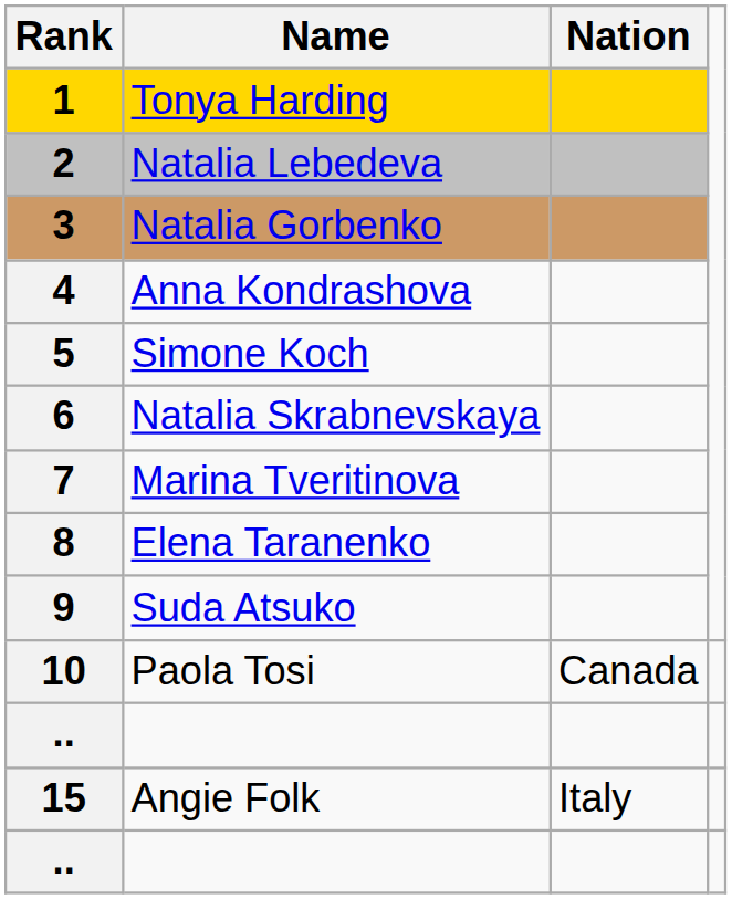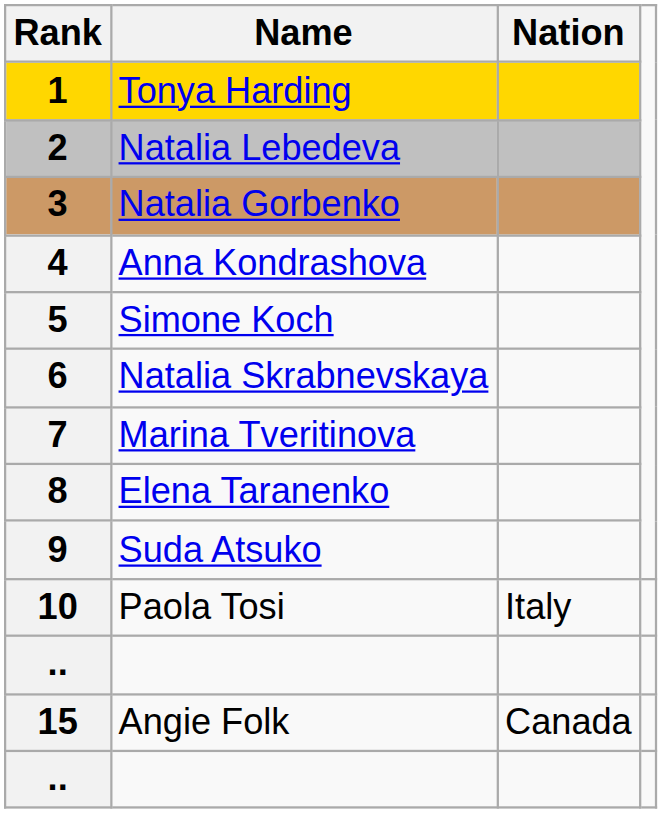Paola Tosi | Nation: Canada -> Italy
Angie Folk | Nation: Italy -> Canada
